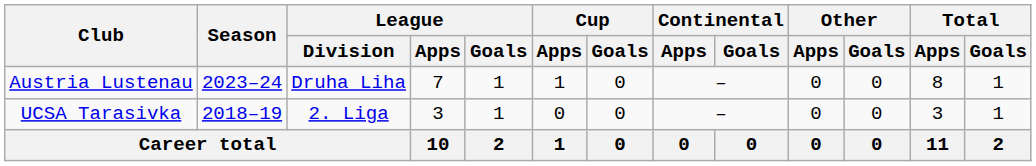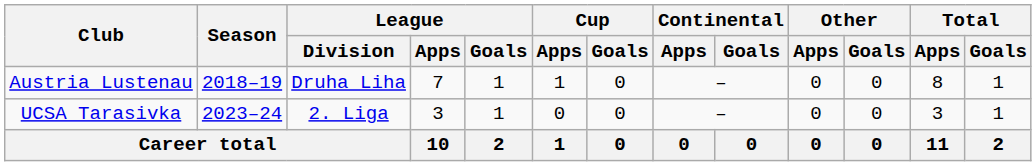Austria Lustenau | Season: 2023–24 -> 2018–19
UCSA Tarasivka | Season: 2018–19 -> 2023–24
